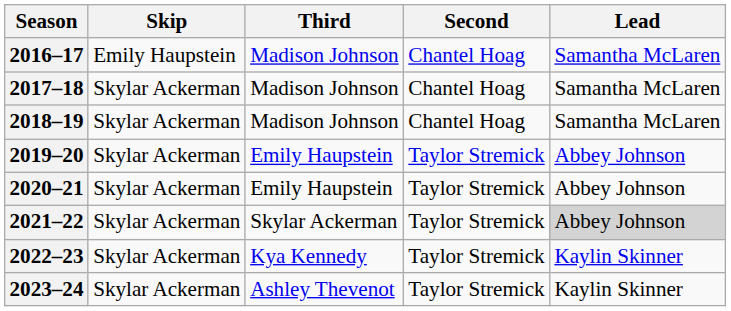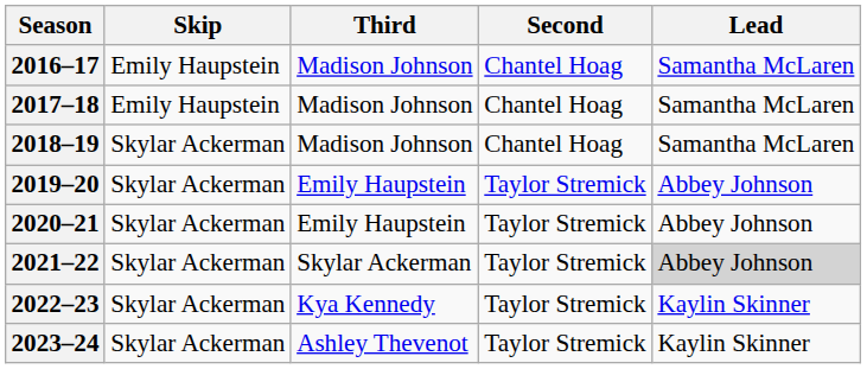2017–18 | Skip: Skylar Ackerman -> Emily Haupstein
